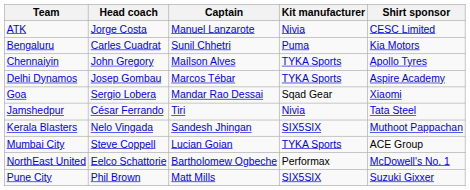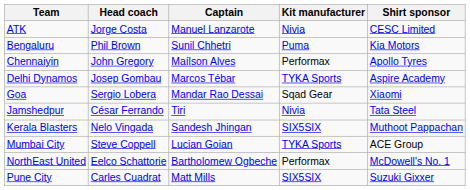Bengaluru | Head coach: Carles Cuadrat -> Phil Brown
Chennaiyin | Kit manufacturer: TYKA Sports -> Performax
Pune City | Head coach: Phil Brown -> Carles Cuadrat
